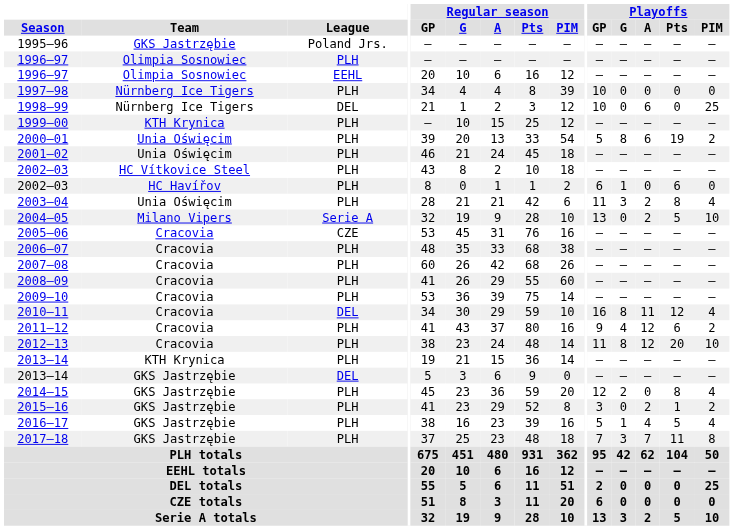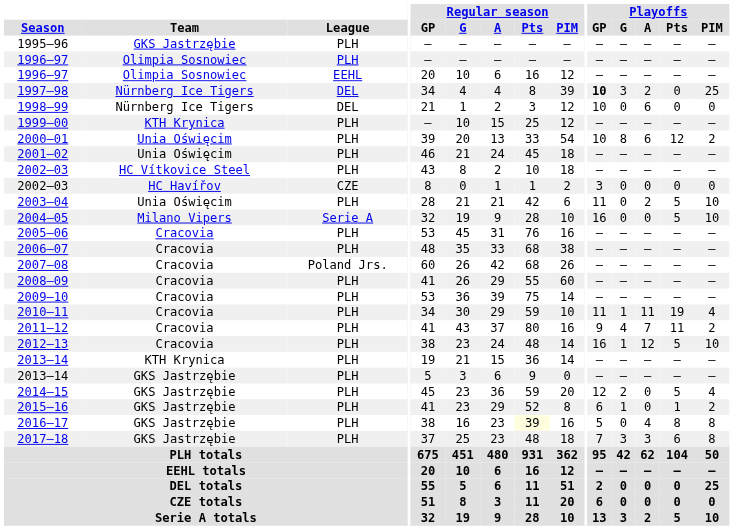1995–96 | League: Poland Jrs. -> PLH
1997–98 | League: PLH -> DEL
1997–98 | Playoffs / GP: normal -> bold
1997–98 | Playoffs / G: 0 -> 3
1997–98 | Playoffs / A: 0 -> 2
1997–98 | Playoffs / PIM: 0 -> 25
1998–99 | Playoffs / PIM: 25 -> 0
2000–01 | Playoffs / GP: 5 -> 10
2000–01 | Playoffs / Pts: 19 -> 12
2002–03 / HC Havířov | League: PLH -> CZE
2002–03 / HC Havířov | Playoffs / GP: 6 -> 3
2002–03 / HC Havířov | Playoffs / G: 1 -> 0
2002–03 / HC Havířov | Playoffs / Pts: 6 -> 0
2003–04 | Playoffs / G: 3 -> 0
2003–04 | Playoffs / Pts: 8 -> 5
2003–04 | Playoffs / PIM: 4 -> 10
2004–05 | Playoffs / GP: 13 -> 16
2004–05 | Playoffs / A: 2 -> 0
2005–06 | League: CZE -> PLH
2007–08 | League: PLH -> Poland Jrs.
2010–11 | League: DEL -> PLH
2010–11 | Playoffs / GP: 16 -> 11
2010–11 | Playoffs / G: 8 -> 1
2010–11 | Playoffs / Pts: 12 -> 19
2011–12 | Playoffs / A: 12 -> 7
2011–12 | Playoffs / Pts: 6 -> 11
2012–13 | Playoffs / GP: 11 -> 16
2012–13 | Playoffs / G: 8 -> 1
2012–13 | Playoffs / Pts: 20 -> 5
2013–14 / GKS Jastrzębie | League: DEL -> PLH
2014–15 | Playoffs / Pts: 8 -> 5
2015–16 | Playoffs / GP: 3 -> 6
2015–16 | Playoffs / G: 0 -> 1
2015–16 | Playoffs / A: 2 -> 0
2016–17 | Regular season / Pts: no background -> lightyellow background
2016–17 | Playoffs / G: 1 -> 0
2016–17 | Playoffs / Pts: 5 -> 8
2016–17 | Playoffs / PIM: 4 -> 8
2017–18 | Playoffs / A: 7 -> 3
2017–18 | Playoffs / Pts: 11 -> 6
